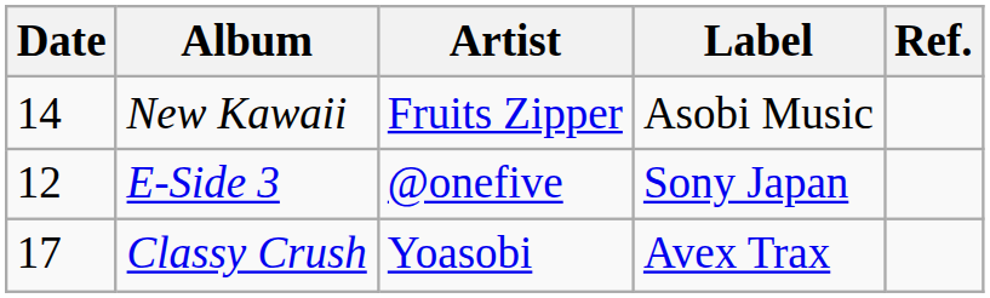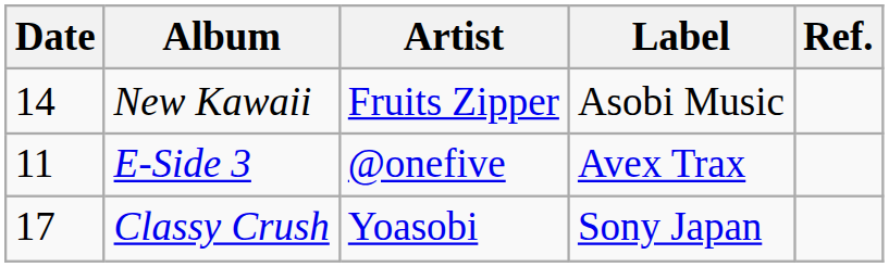E-Side 3 | Date: 12 -> 11
E-Side 3 | Label: Sony Japan -> Avex Trax
Classy Crush | Label: Avex Trax -> Sony Japan
